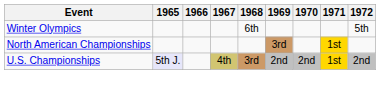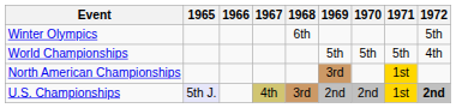+ row: World Championships | 5th | 5th | 5th | 4th
U.S. Championships | 1972: normal -> bold
